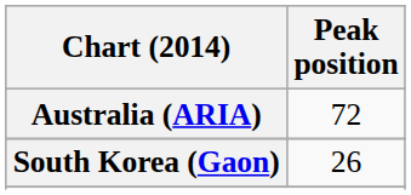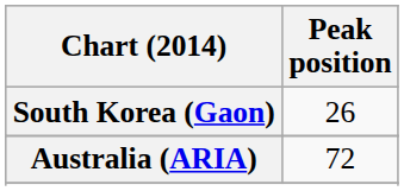rows swapped: Australia (ARIA) <-> South Korea (Gaon)
